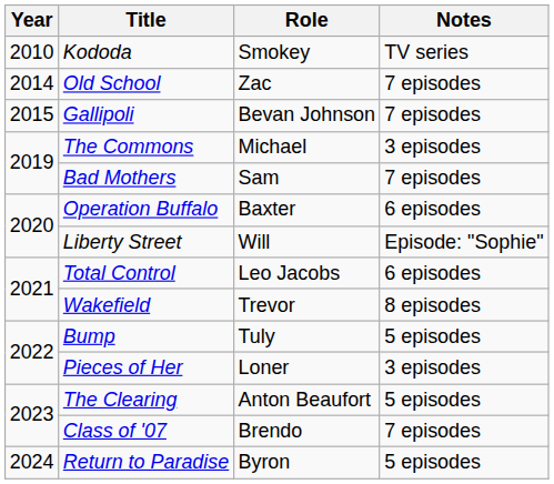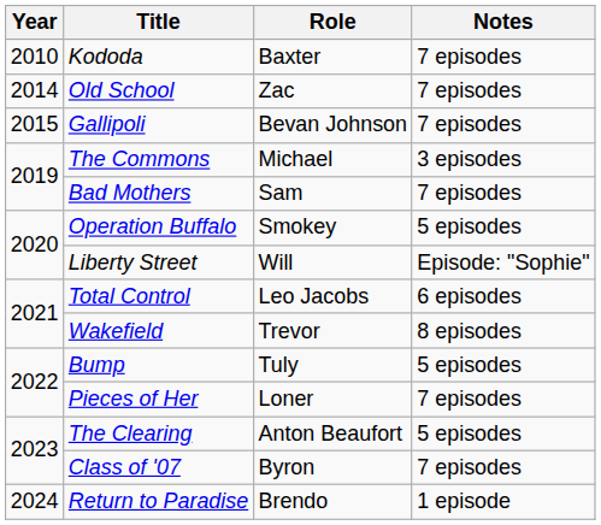Kododa | Role: Smokey -> Baxter
Kododa | Notes: TV series -> 7 episodes
Operation Buffalo | Role: Baxter -> Smokey
Operation Buffalo | Notes: 6 episodes -> 5 episodes
Pieces of Her | Notes: 3 episodes -> 7 episodes
Class of '07 | Role: Brendo -> Byron
Return to Paradise | Role: Byron -> Brendo
Return to Paradise | Notes: 5 episodes -> 1 episode
